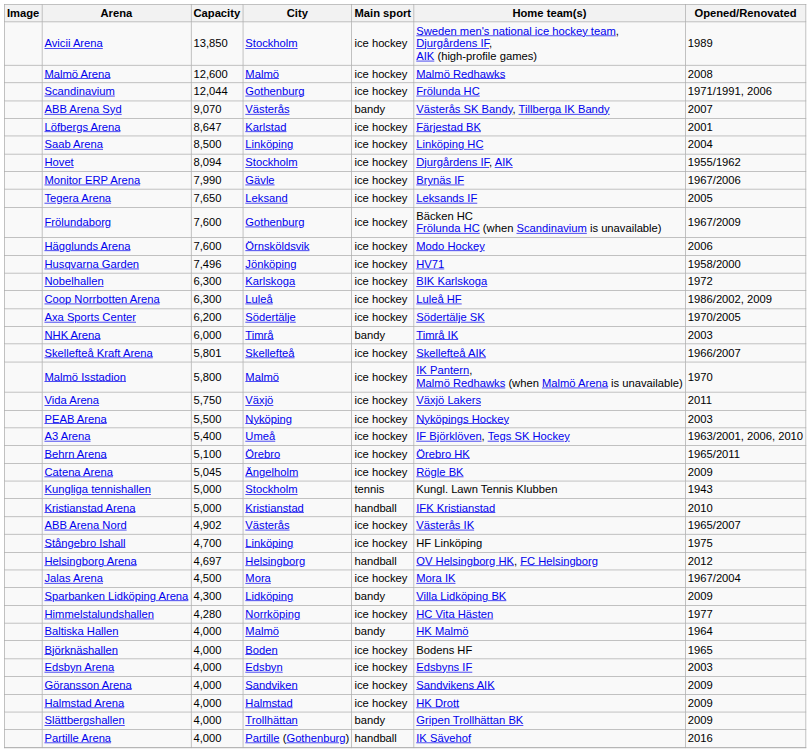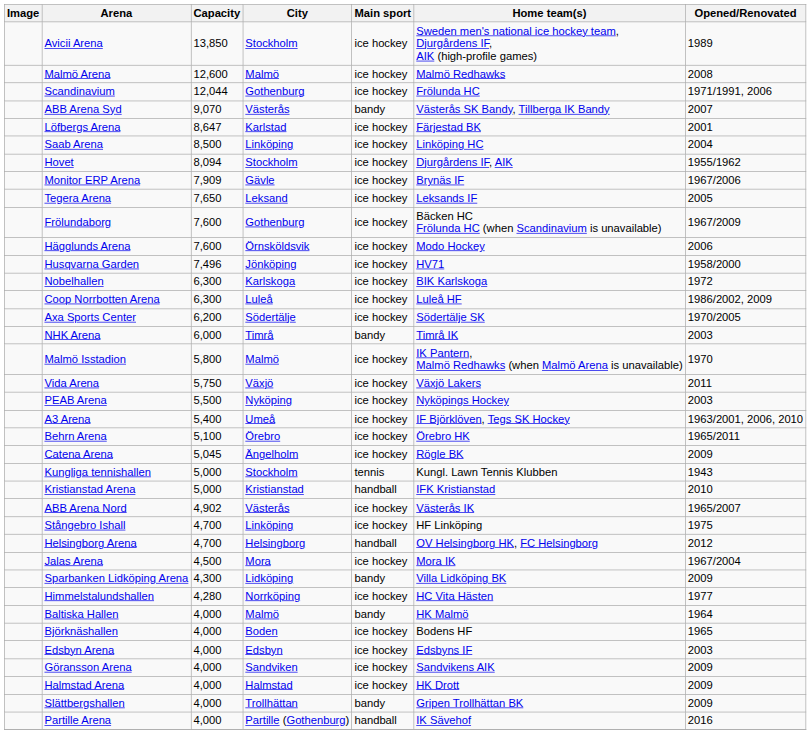Monitor ERP Arena | Capacity: 7,990 -> 7,909
- row: Skellefteå Kraft Arena | 5,801 | Skellefteå | ice hockey | Skellefteå AIK | 1966/2007
Helsingborg Arena | Capacity: 4,697 -> 4,700
